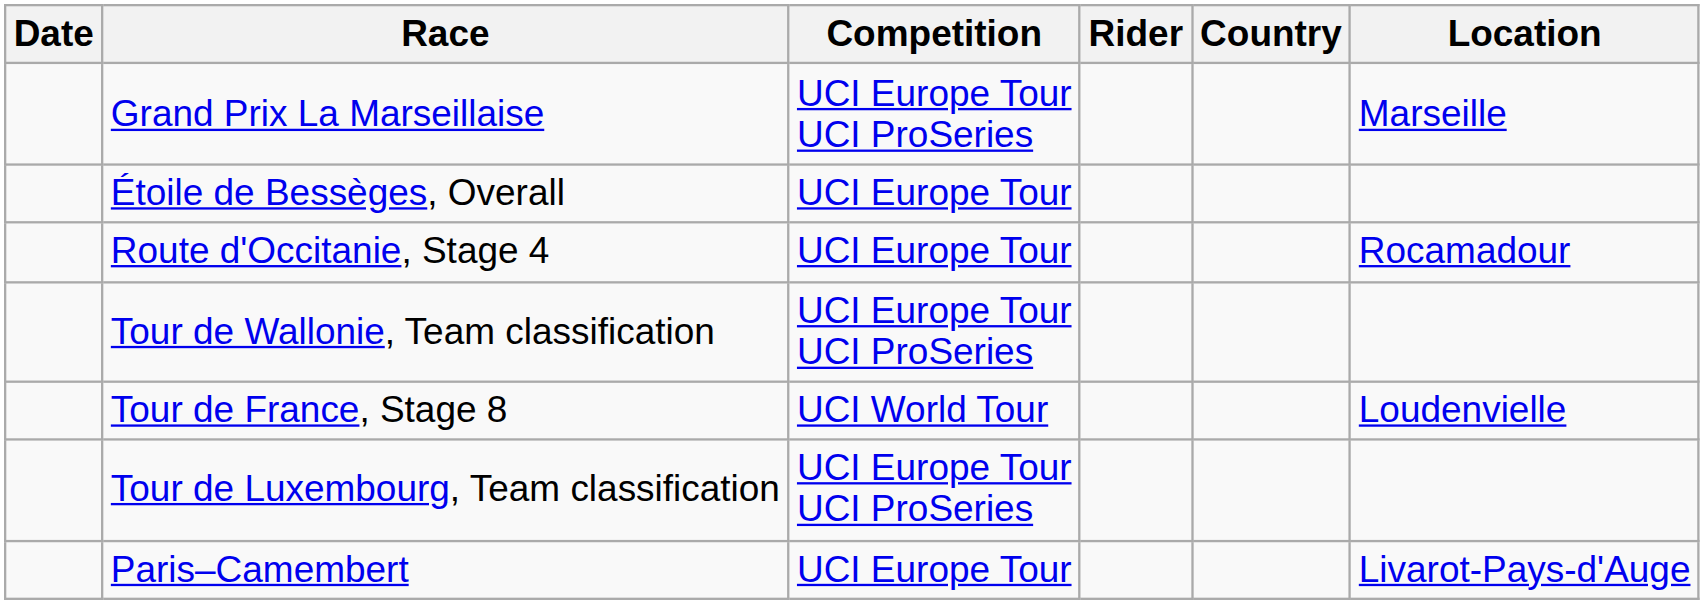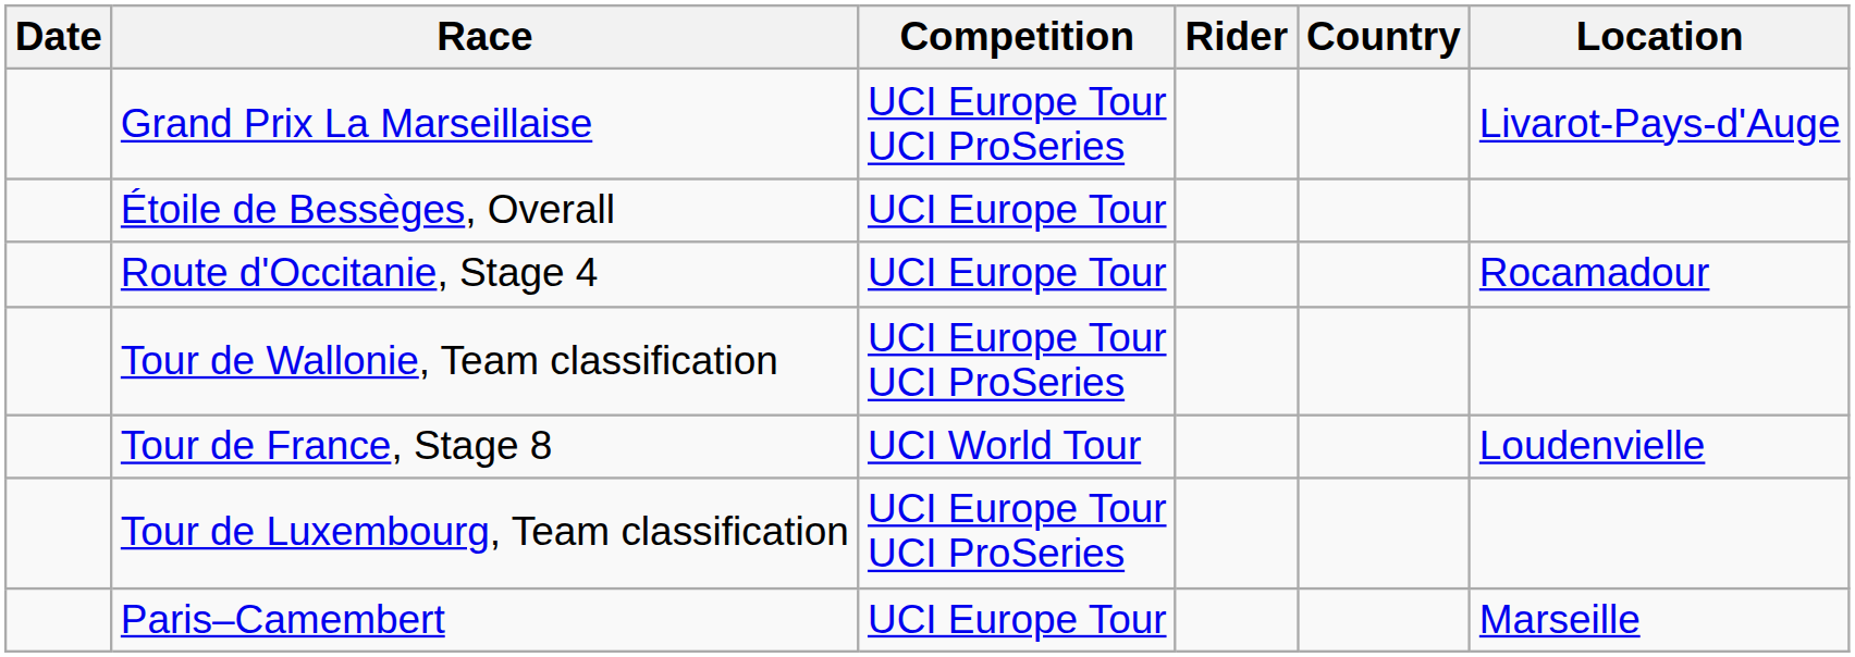Grand Prix La Marseillaise | Location: Marseille -> Livarot-Pays-d'Auge
Paris–Camembert | Location: Livarot-Pays-d'Auge -> Marseille
